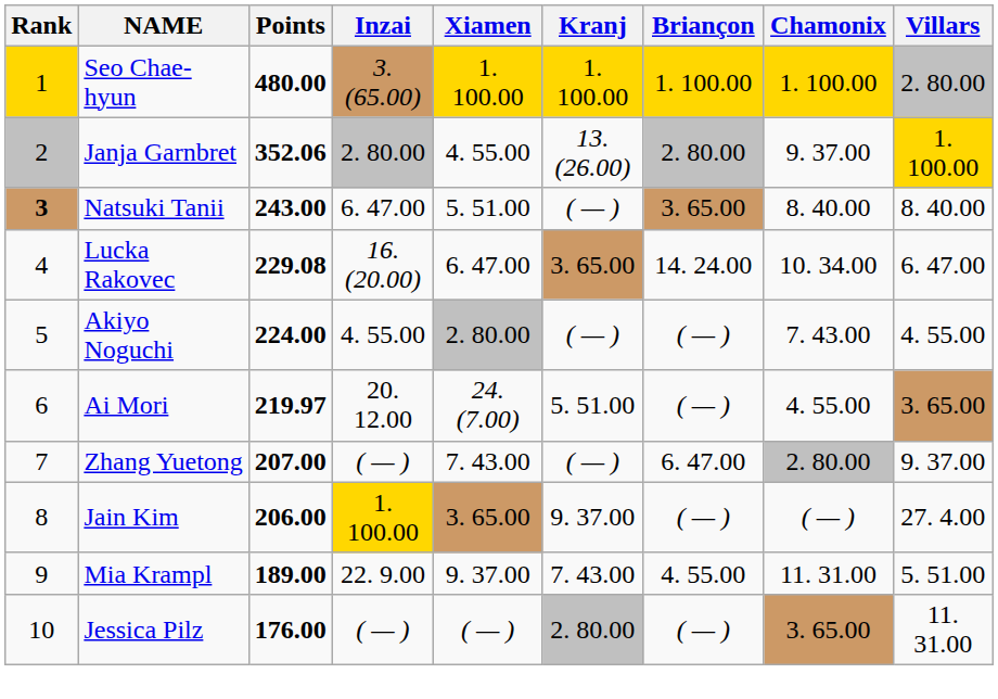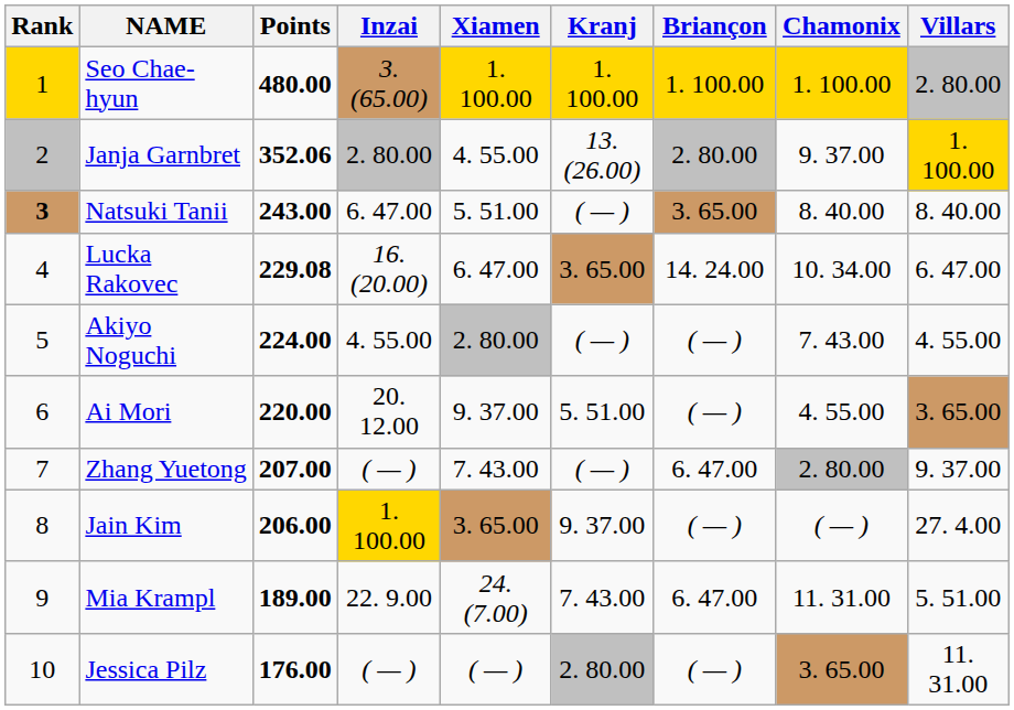Ai Mori | Points: 219.97 -> 220.00
Ai Mori | Xiamen: 24. (7.00) -> 9. 37.00
Mia Krampl | Xiamen: 9. 37.00 -> 24. (7.00)
Mia Krampl | Briançon: 4. 55.00 -> 6. 47.00
